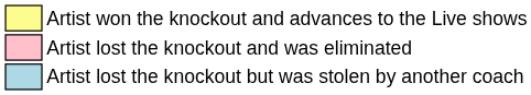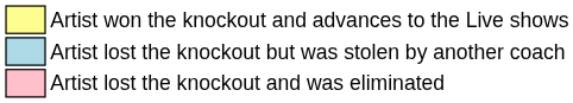rows swapped: Artist lost the knockout and was eliminated <-> Artist lost the knockout but was stolen by another coach
